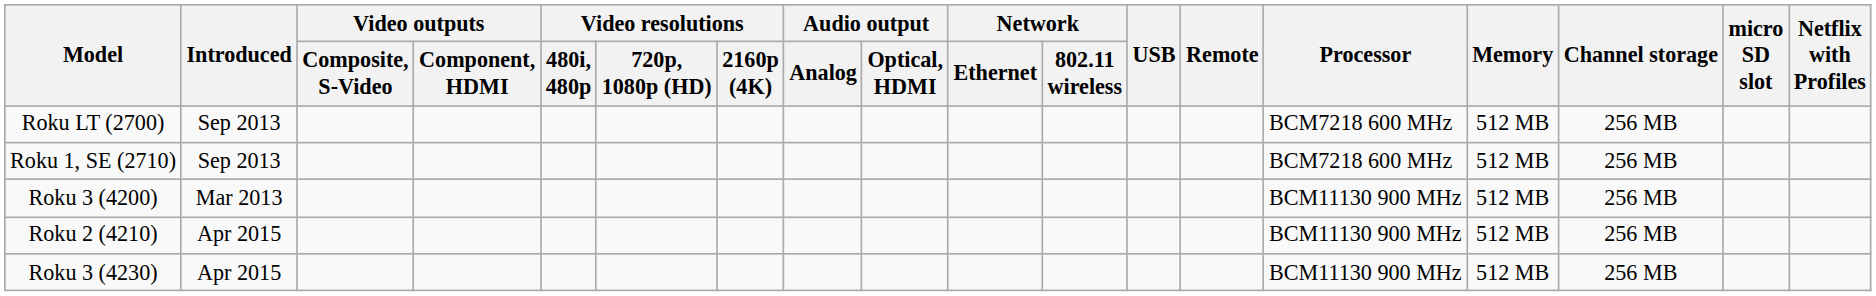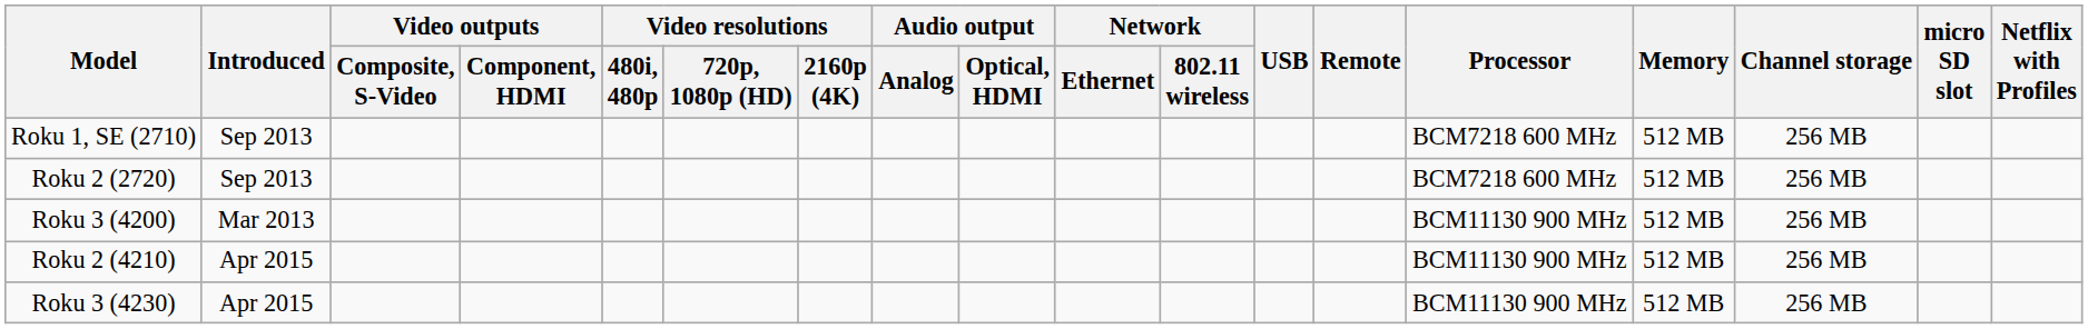- row: Roku LT (2700) | Sep 2013 | BCM7218 600 MHz | 512 MB | 256 MB
+ row: Roku 2 (2720) | Sep 2013 | BCM7218 600 MHz | 512 MB | 256 MB
